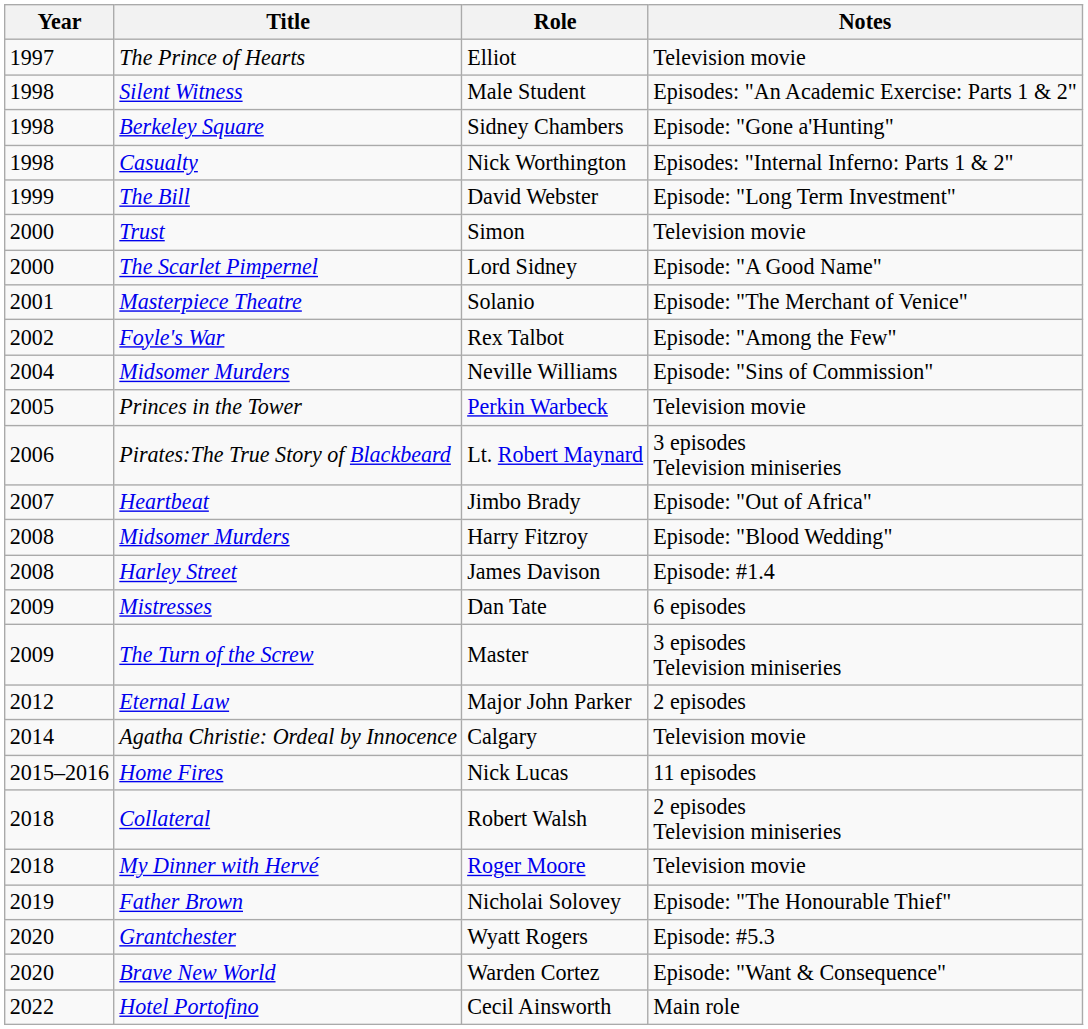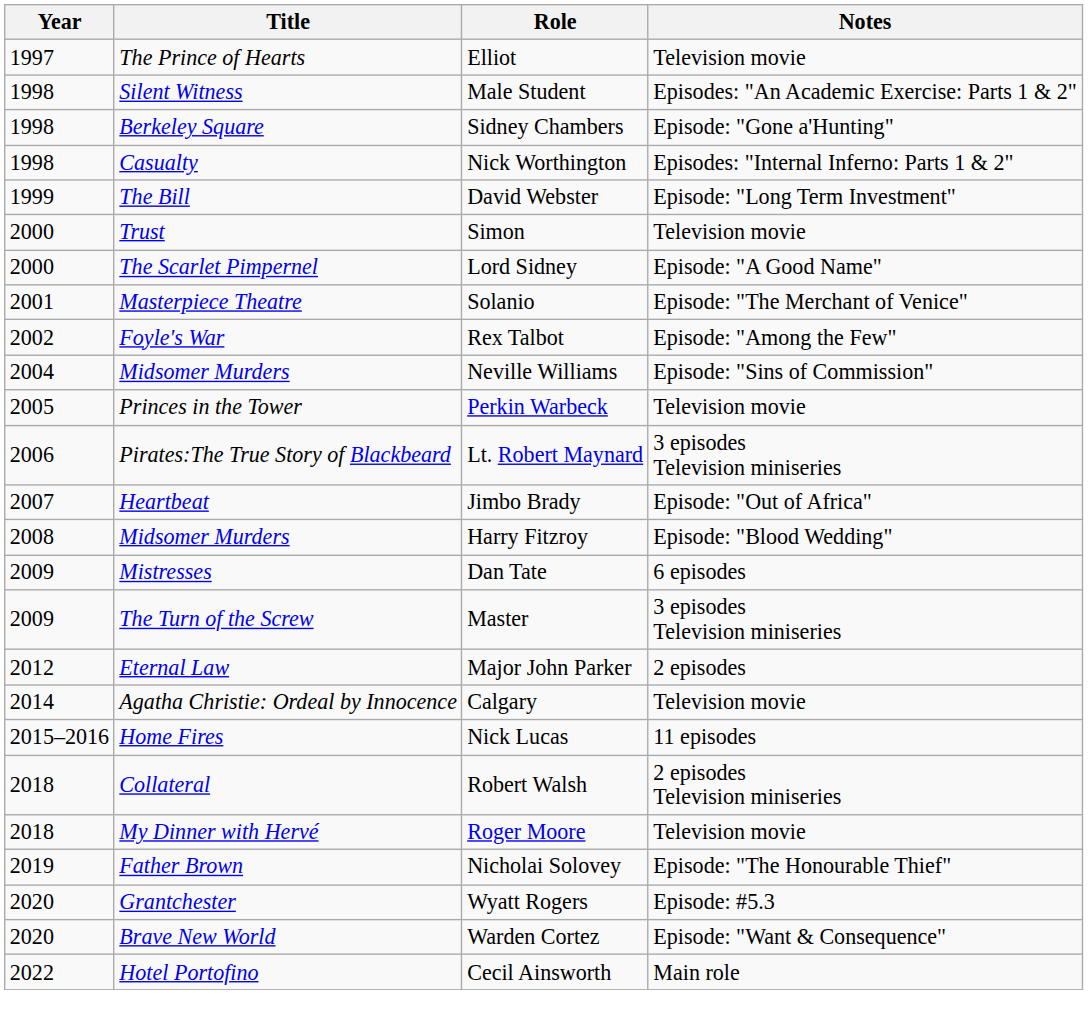- row: 2008 | Harley Street | James Davison | Episode: #1.4
